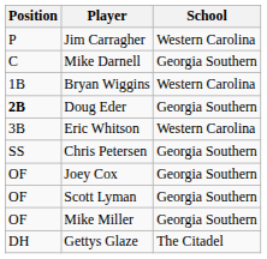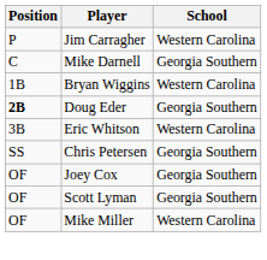Mike Miller | School: Georgia Southern -> Western Carolina
- row: DH | Gettys Glaze | The Citadel
